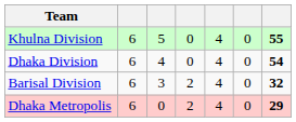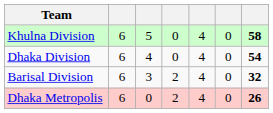Khulna Division | column 7: 55 -> 58
Dhaka Metropolis | column 7: 29 -> 26
